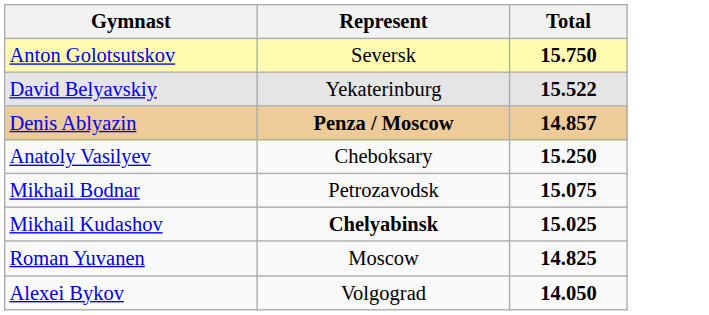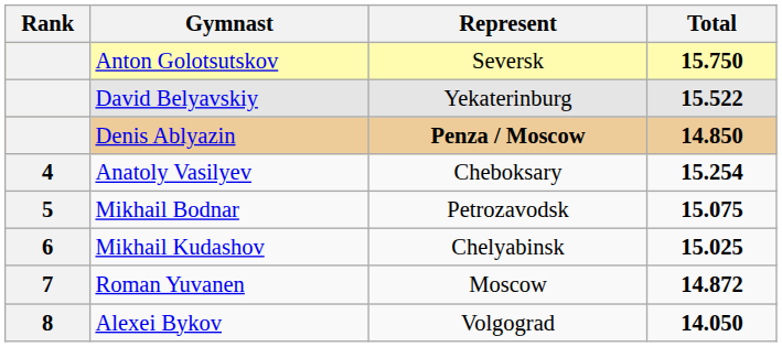+ column: Rank | 4 | 5 | 6 | 7 | 8
Denis Ablyazin | Total: 14.857 -> 14.850
Anatoly Vasilyev | Total: 15.250 -> 15.254
Mikhail Kudashov | Represent: bold -> normal
Roman Yuvanen | Total: 14.825 -> 14.872
